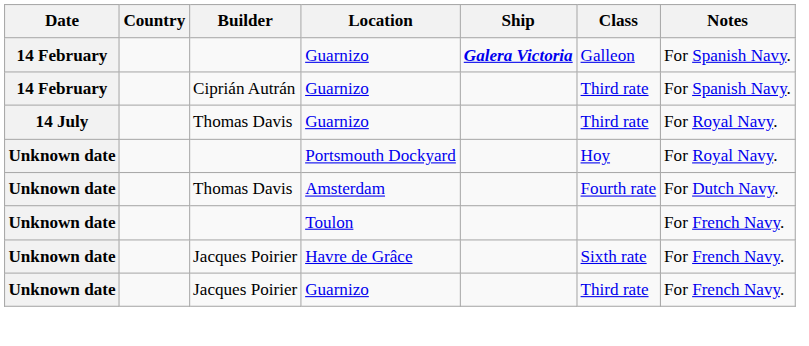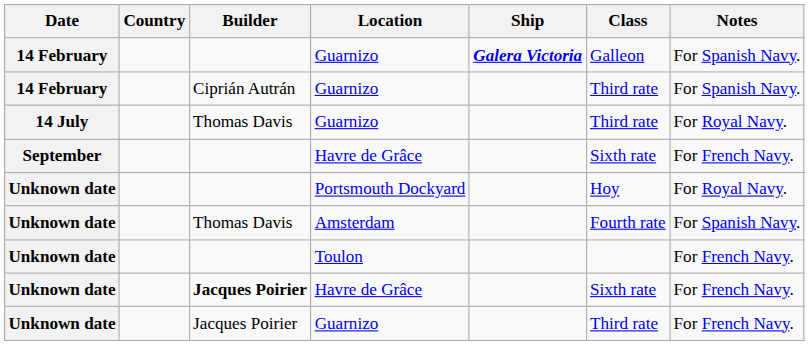+ row: September | Havre de Grâce | Sixth rate | For French Navy.
Amsterdam | Notes: For Dutch Navy. -> For Spanish Navy.
Unknown date / Havre de Grâce | Builder: normal -> bold
